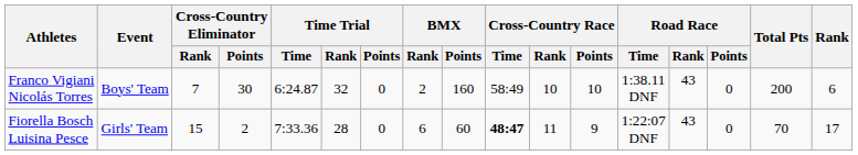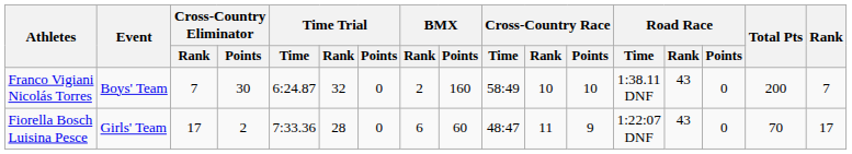Franco Vigiani Nicolás Torres | Rank: 6 -> 7
Fiorella Bosch Luisina Pesce | Cross-Country Eliminator / Rank: 15 -> 17
Fiorella Bosch Luisina Pesce | Cross-Country Race / Time: bold -> normal
